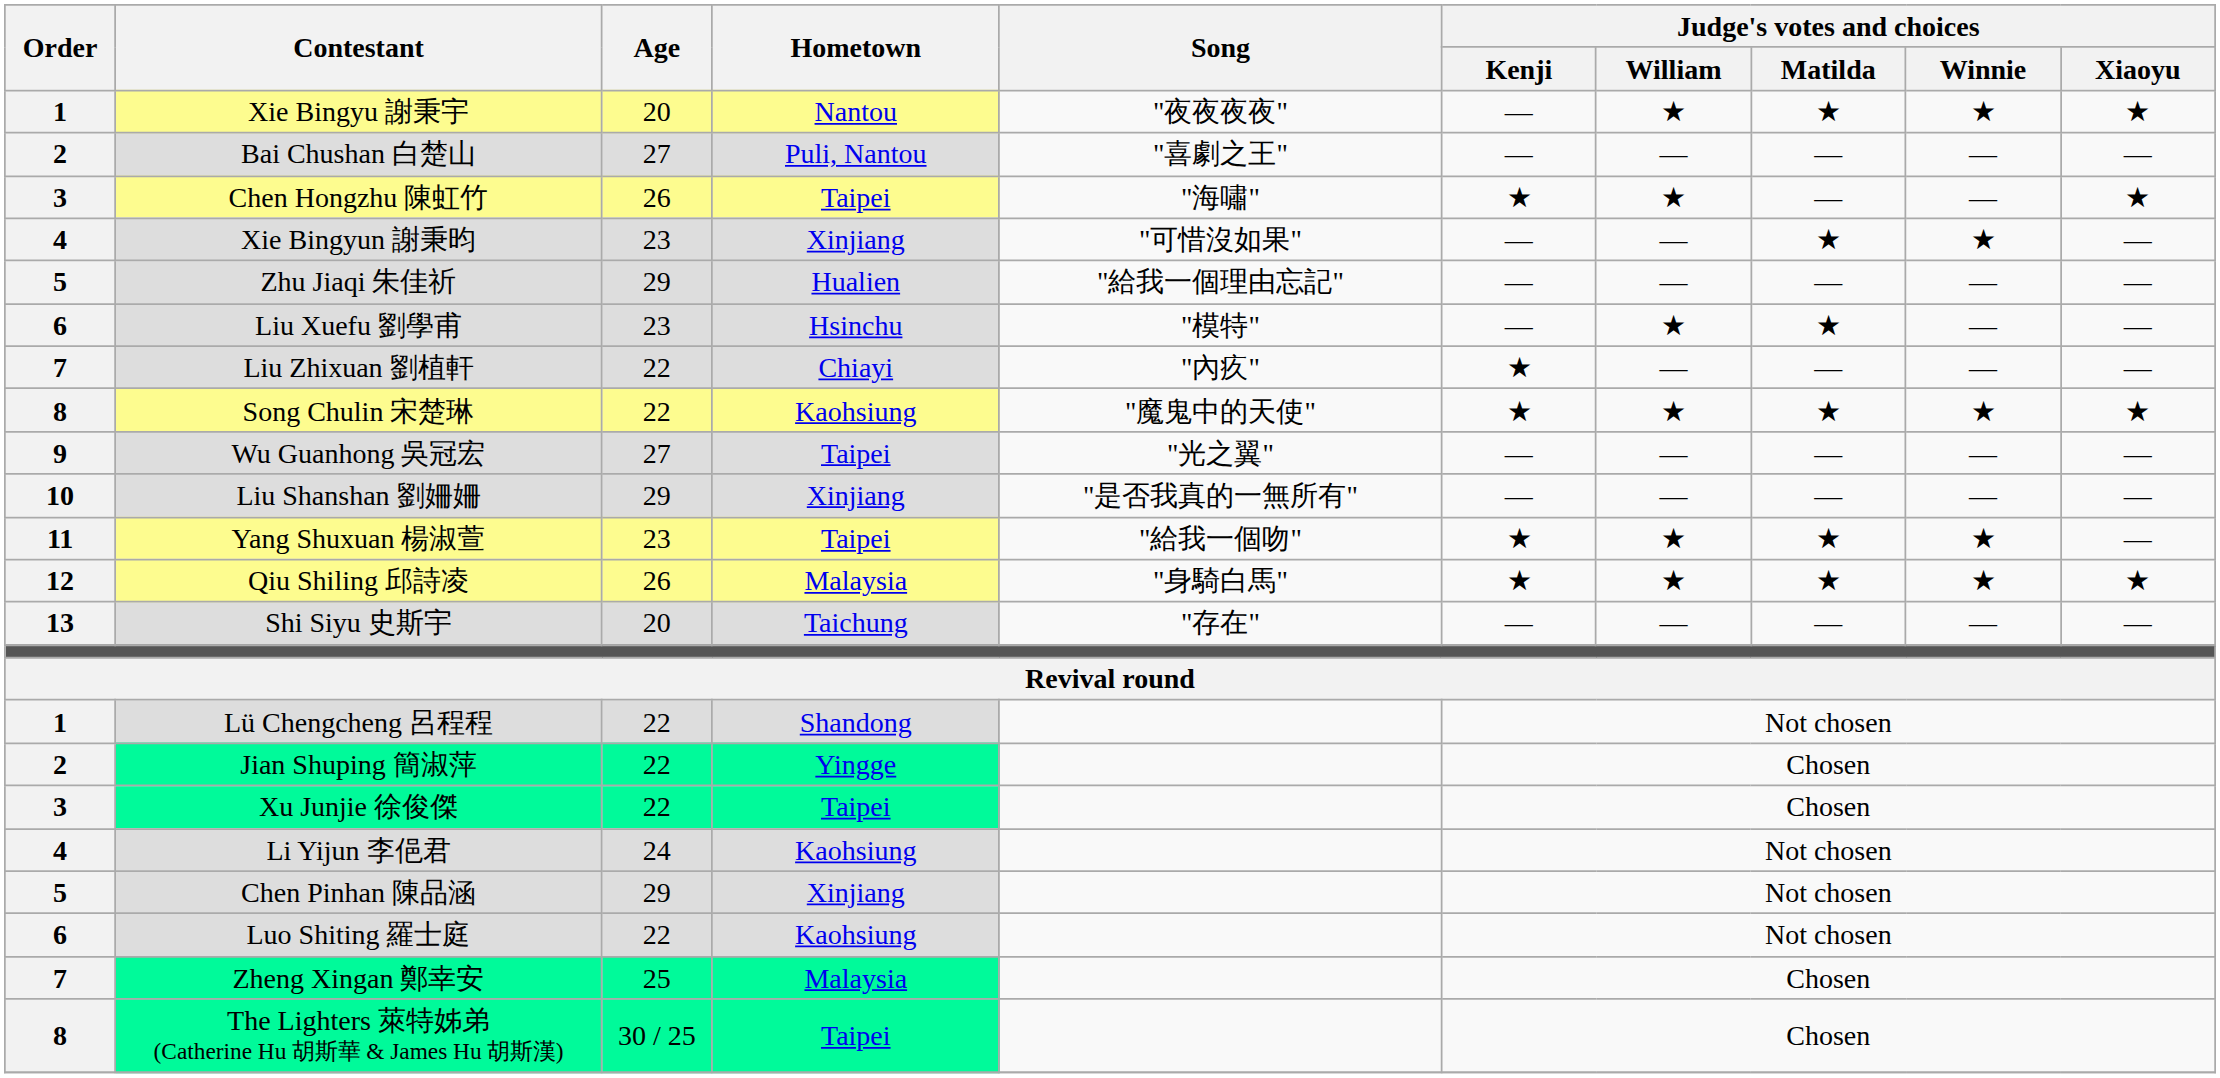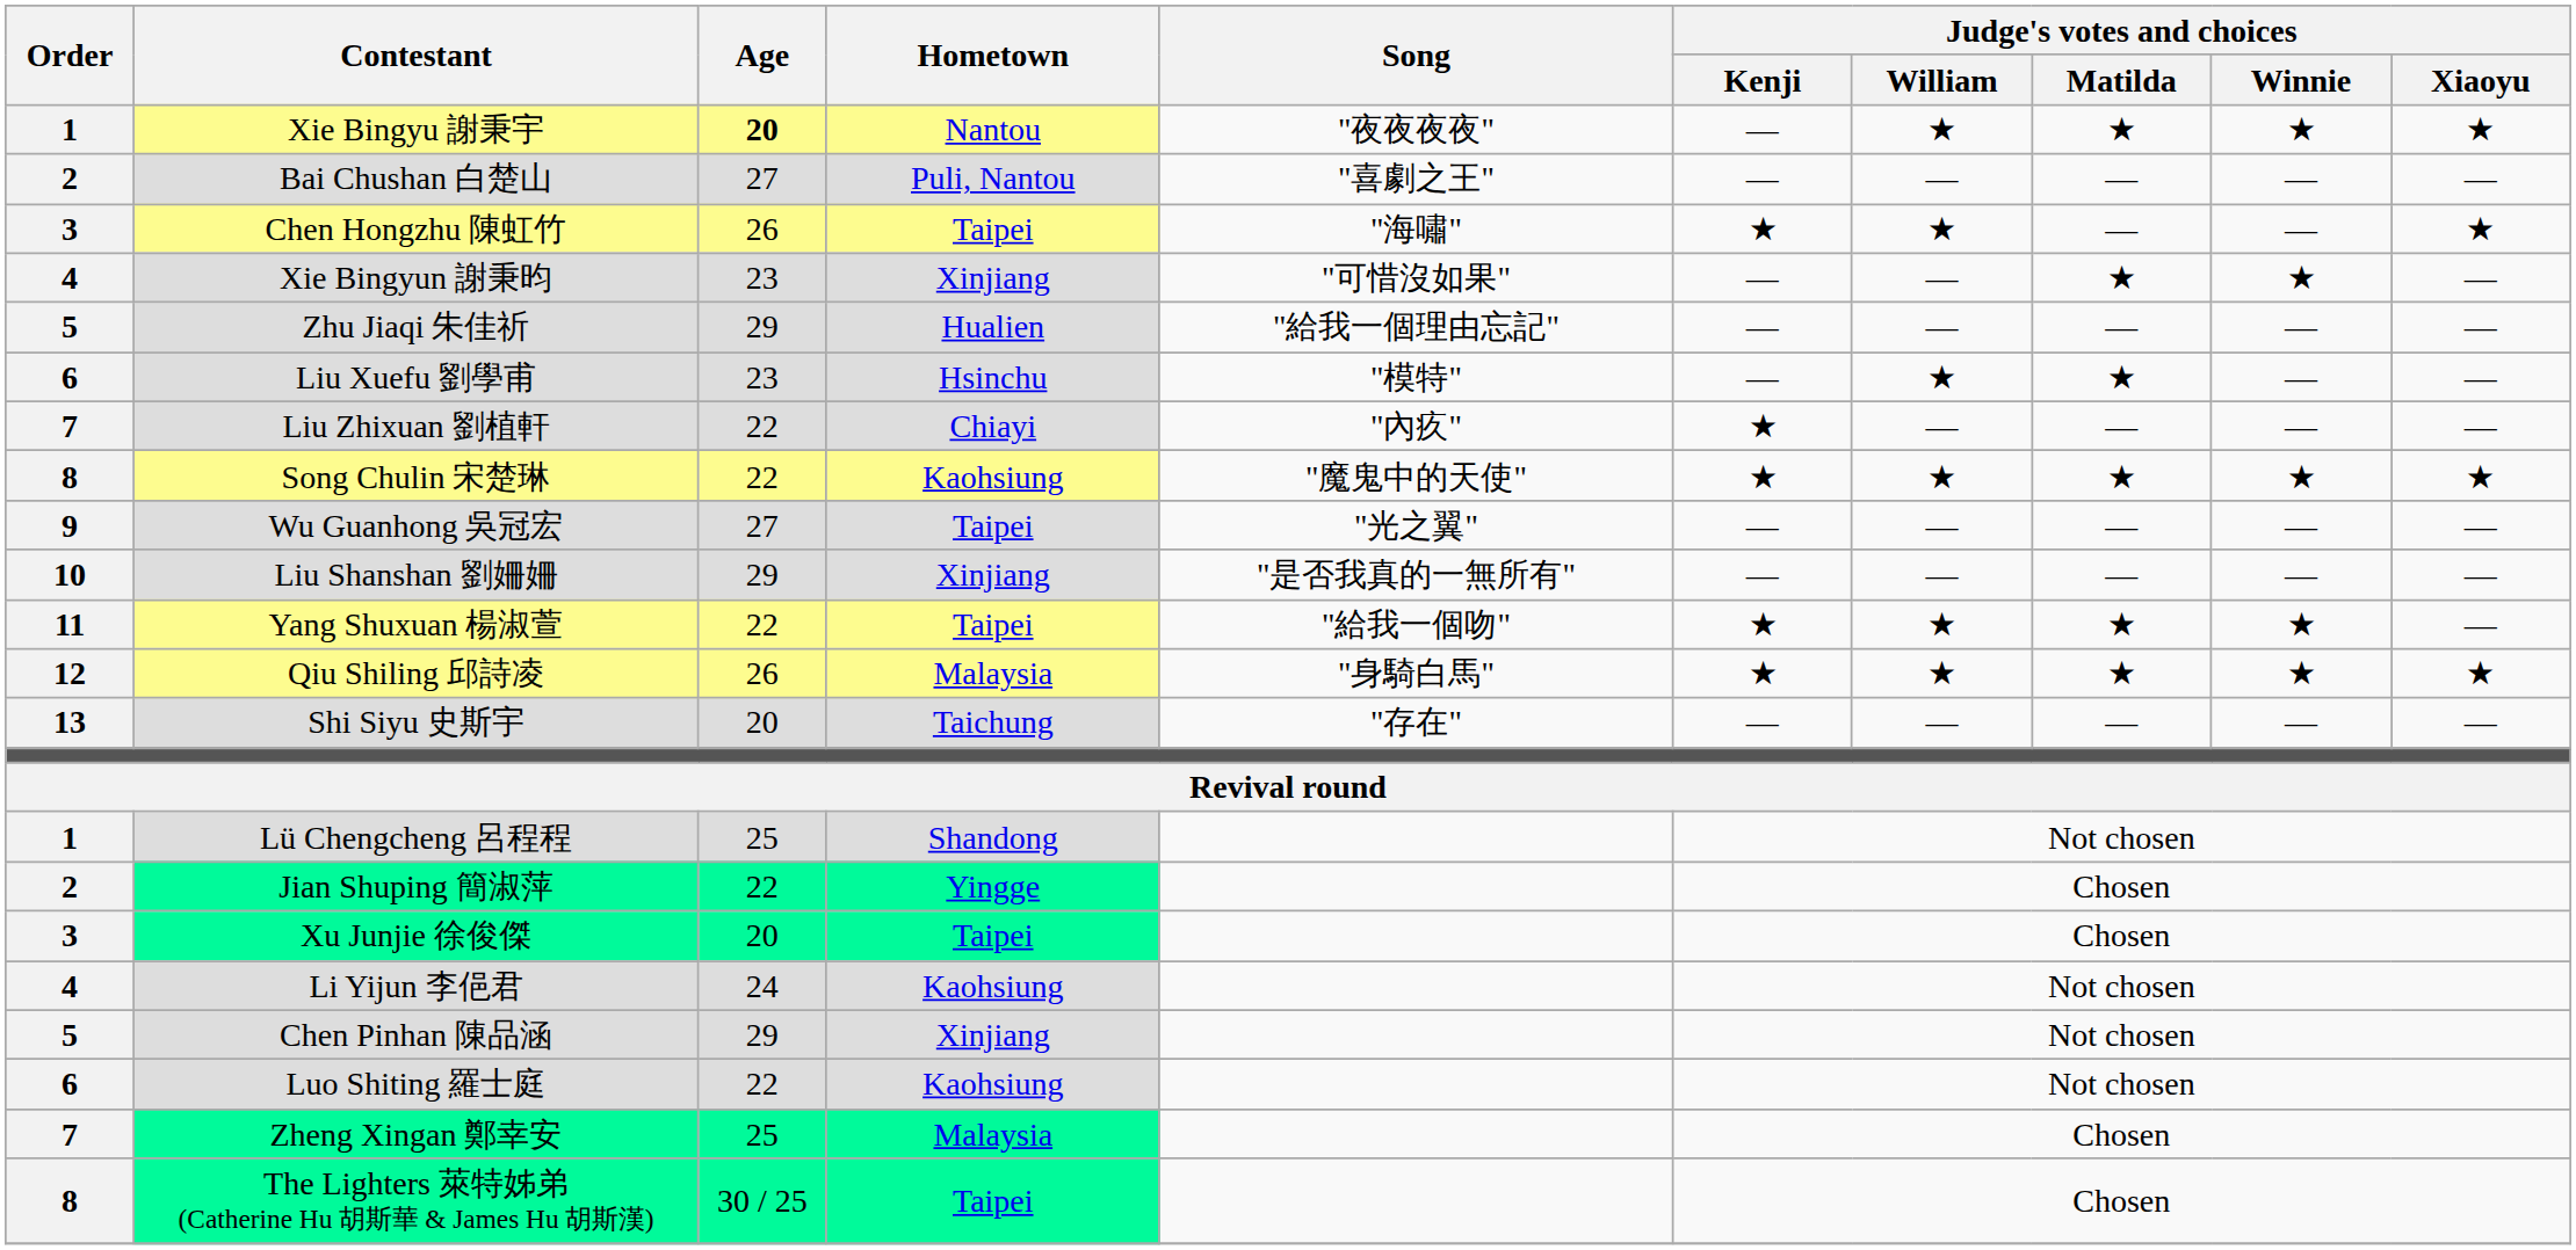Xie Bingyu 謝秉宇 | Age: normal -> bold
Yang Shuxuan 楊淑萱 | Age: 23 -> 22
Lü Chengcheng 呂程程 | Age: 22 -> 25
Xu Junjie 徐俊傑 | Age: 22 -> 20
